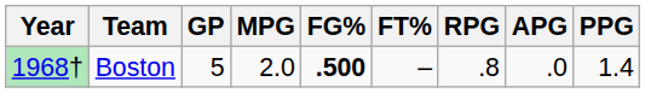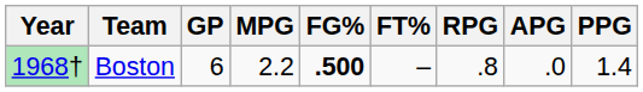Boston | GP: 5 -> 6
Boston | MPG: 2.0 -> 2.2
